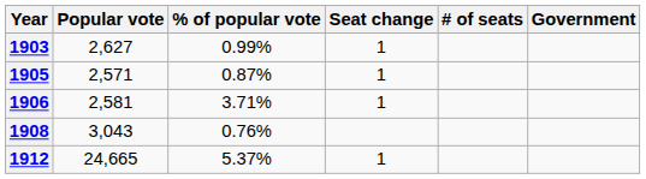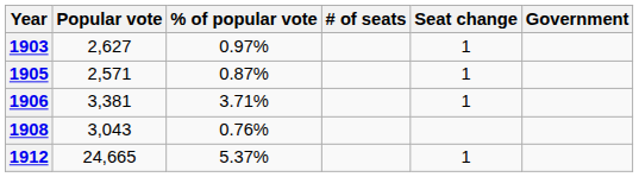columns swapped: # of seats <-> Seat change
1903 | % of popular vote: 0.99% -> 0.97%
1906 | Popular vote: 2,581 -> 3,381
